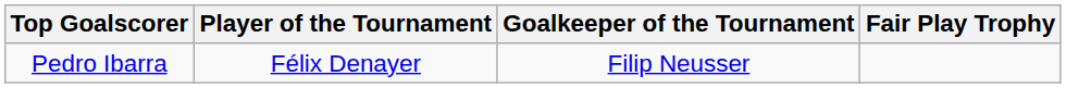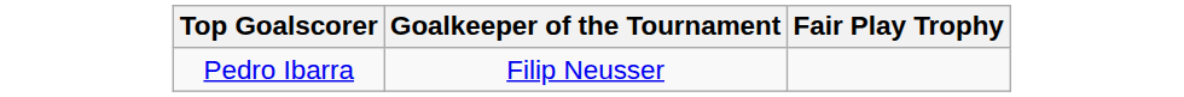- column: Player of the Tournament | Félix Denayer
